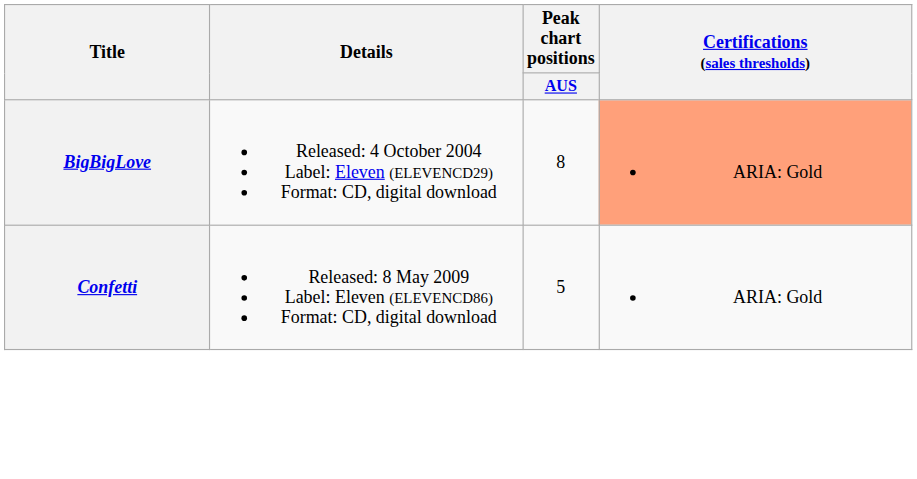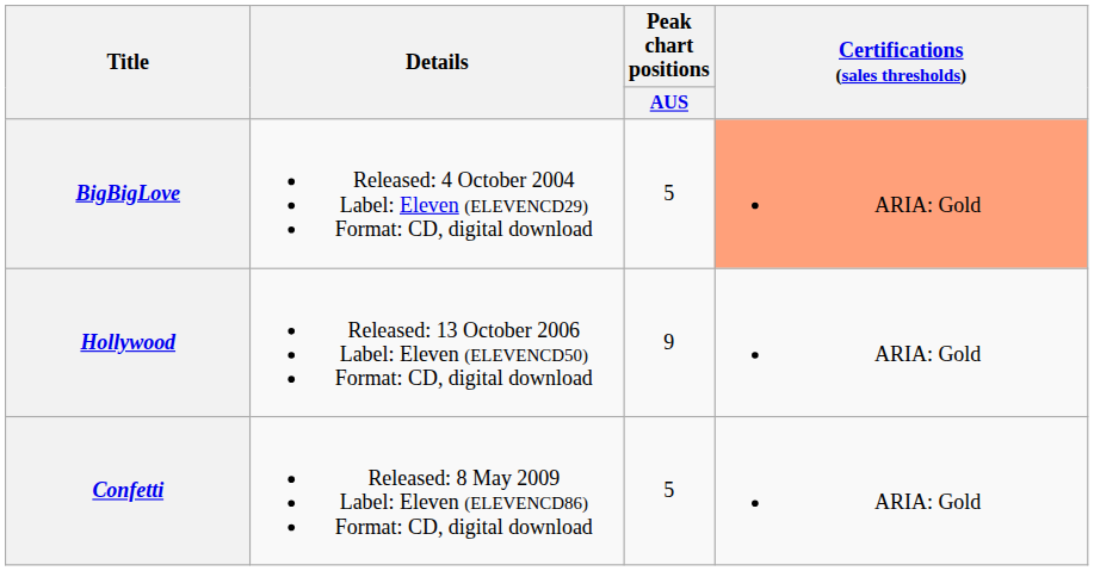BigBigLove | Peak chart positions / AUS: 8 -> 5
+ row: Hollywood | Released: 13 October 2006 Label: Eleven (ELEVENCD50) Format: CD, digital download | 9 | ARIA: Gold
